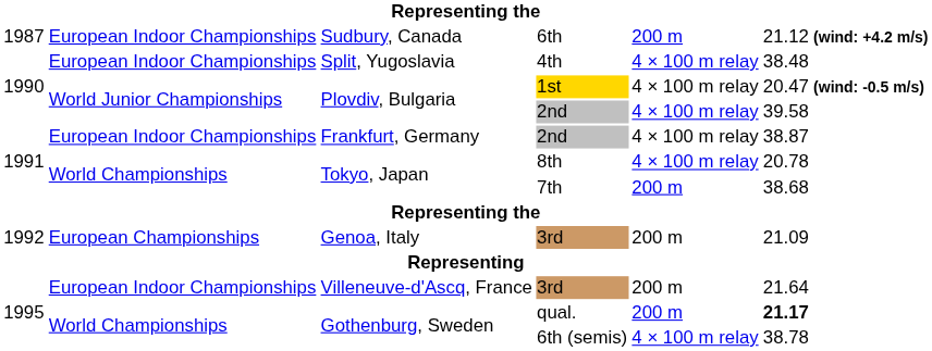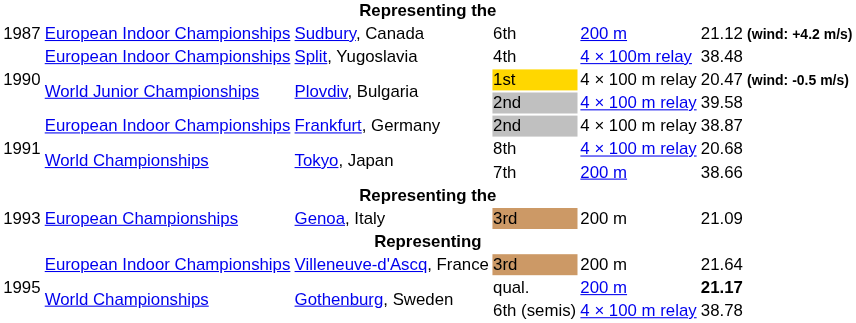4th | column 5: 4 × 100 m relay -> 4 × 100m relay
8th | column 6: 20.78 -> 20.68
7th | column 6: 38.68 -> 38.66
Genoa, Italy / 3rd | column 1: 1992 -> 1993
